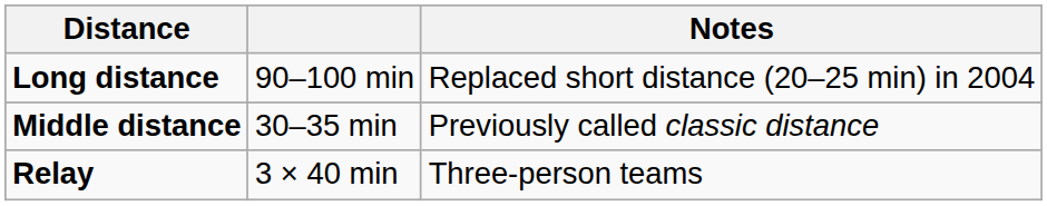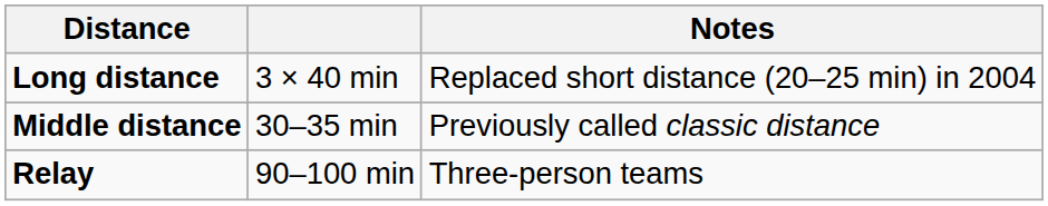Long distance | column 2: 90–100 min -> 3 × 40 min
Relay | column 2: 3 × 40 min -> 90–100 min
